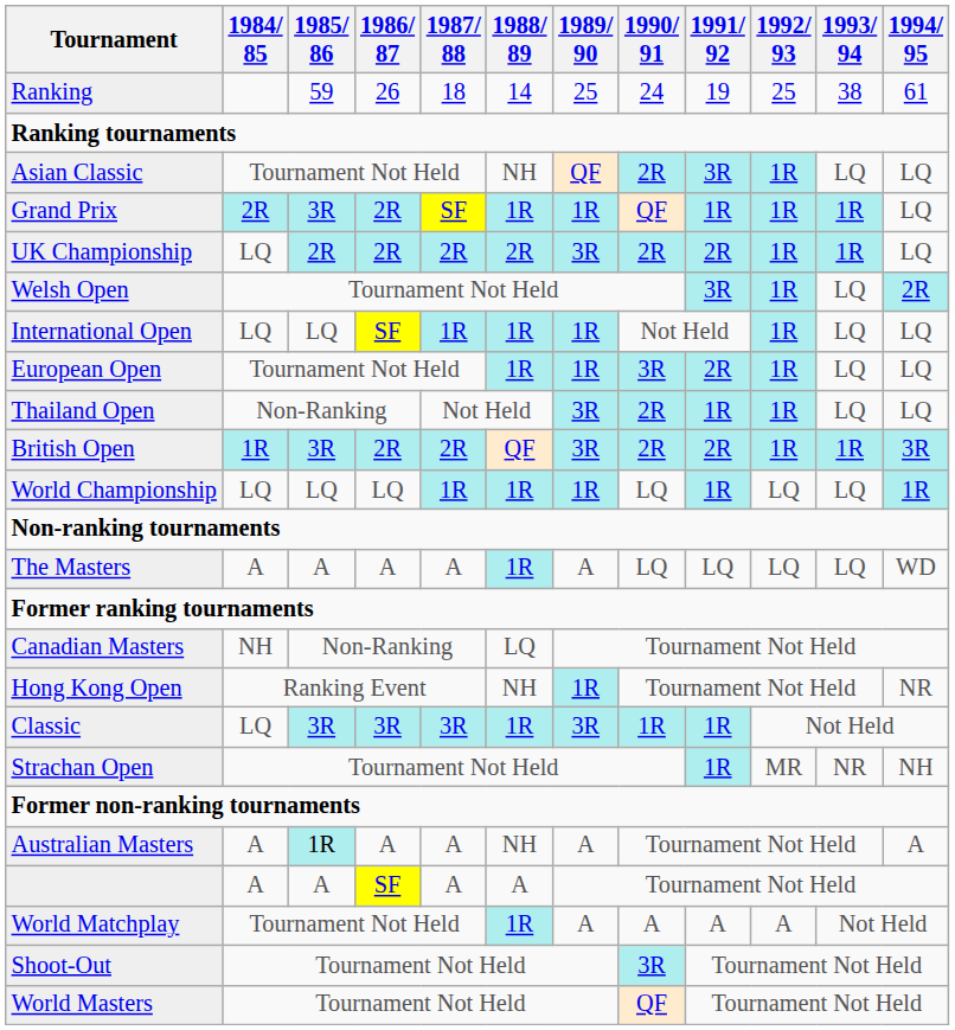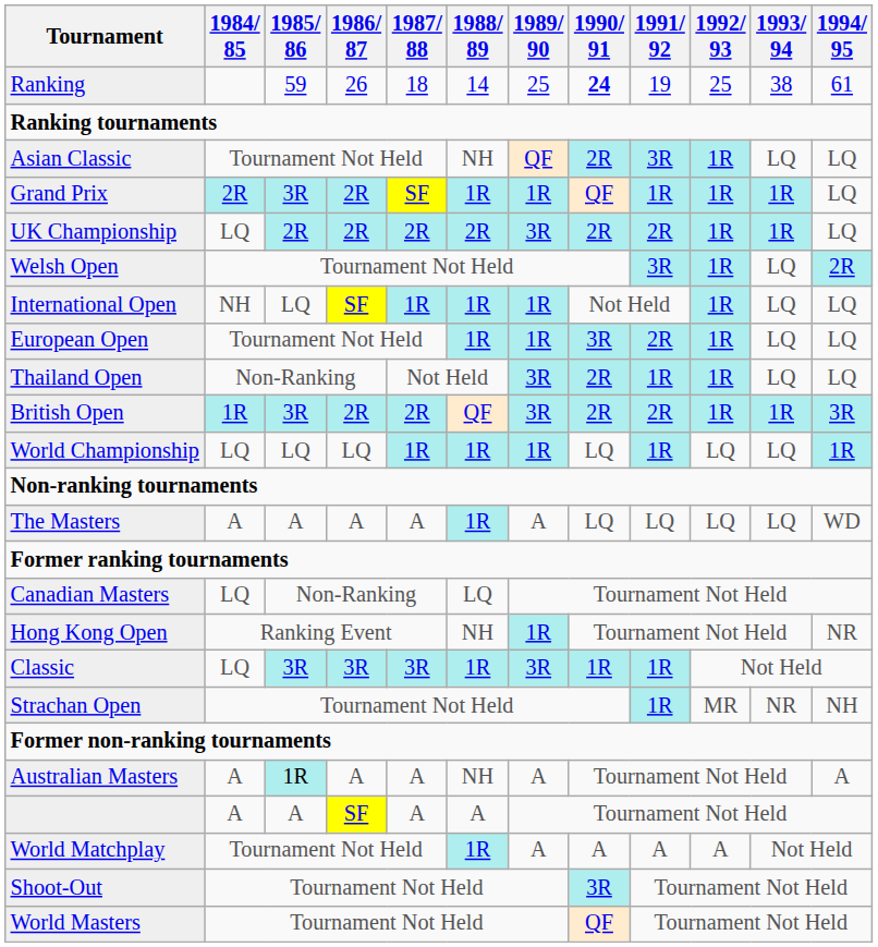Ranking | 1990/ 91: normal -> bold
International Open | 1984/ 85: LQ -> NH
Canadian Masters | 1984/ 85: NH -> LQ
